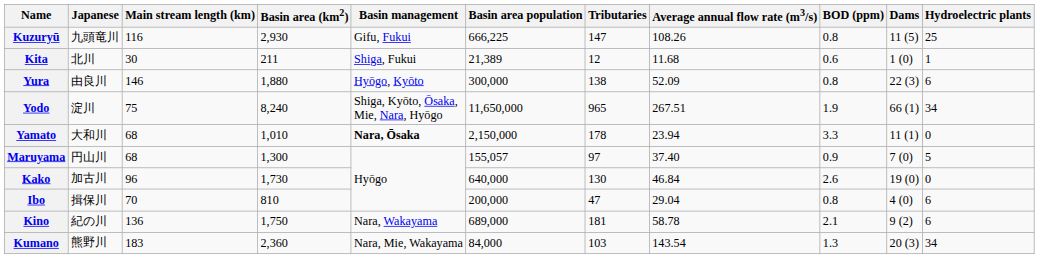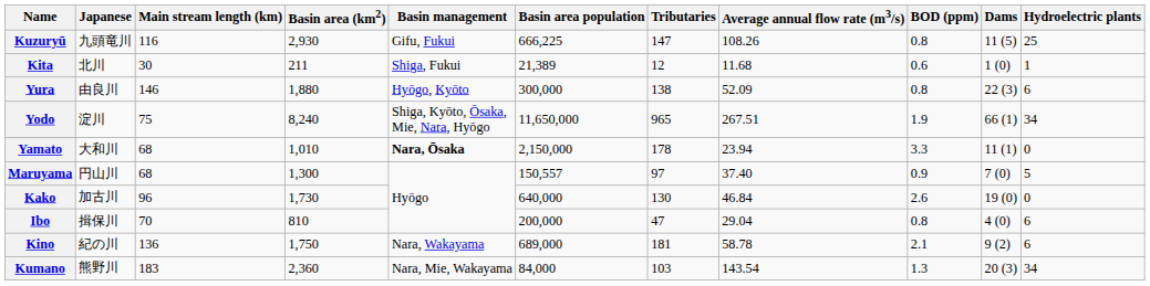Maruyama | Basin area population: 155,057 -> 150,557
